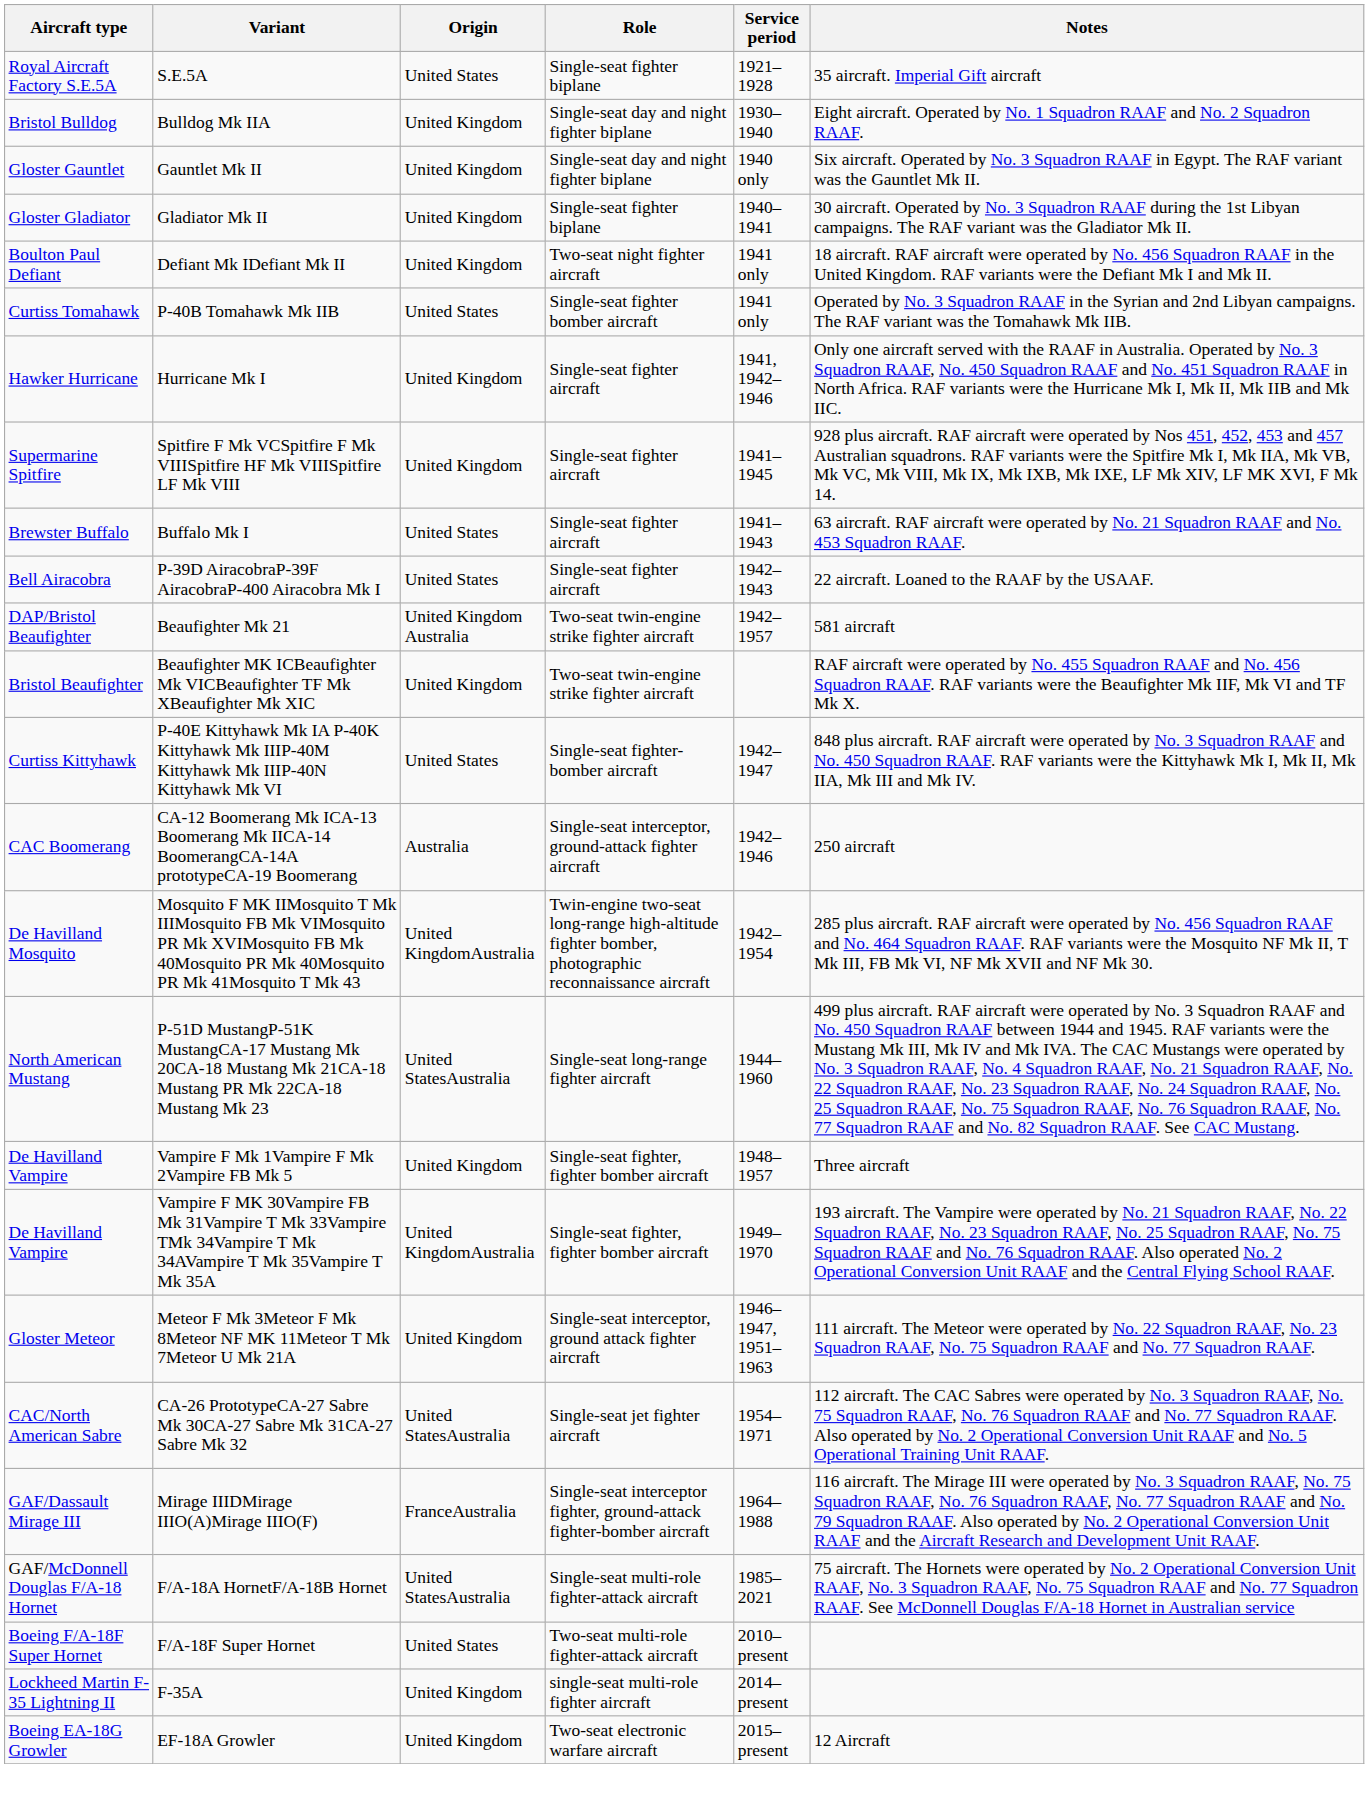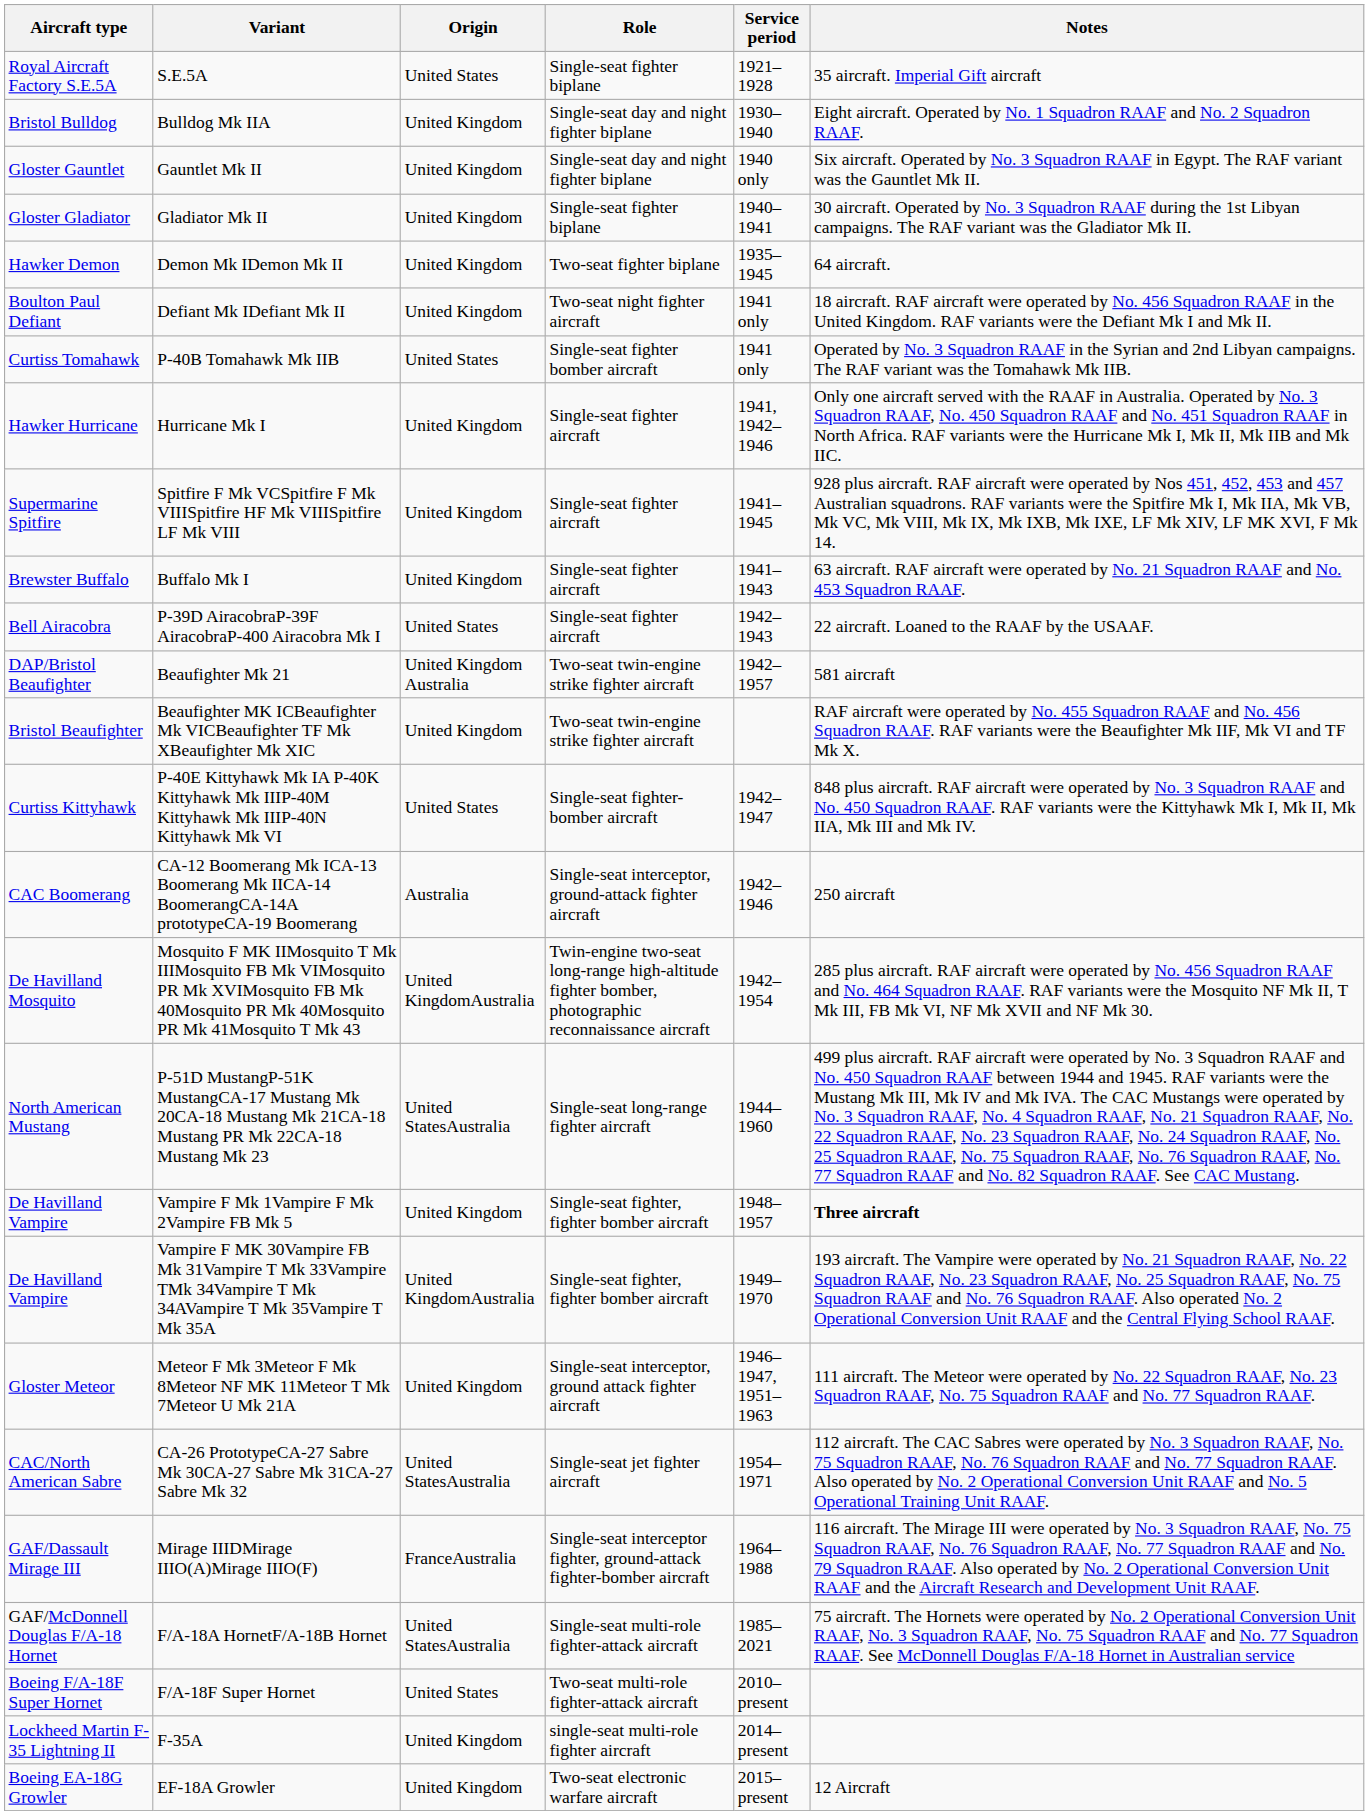+ row: Hawker Demon | Demon Mk IDemon Mk II | United Kingdom | Two-seat fighter biplane | 1935–1945 | 64 aircraft.
Buffalo Mk I | Origin: United States -> United Kingdom
Vampire F Mk 1Vampire F Mk 2Vampire FB Mk 5 | Notes: normal -> bold
